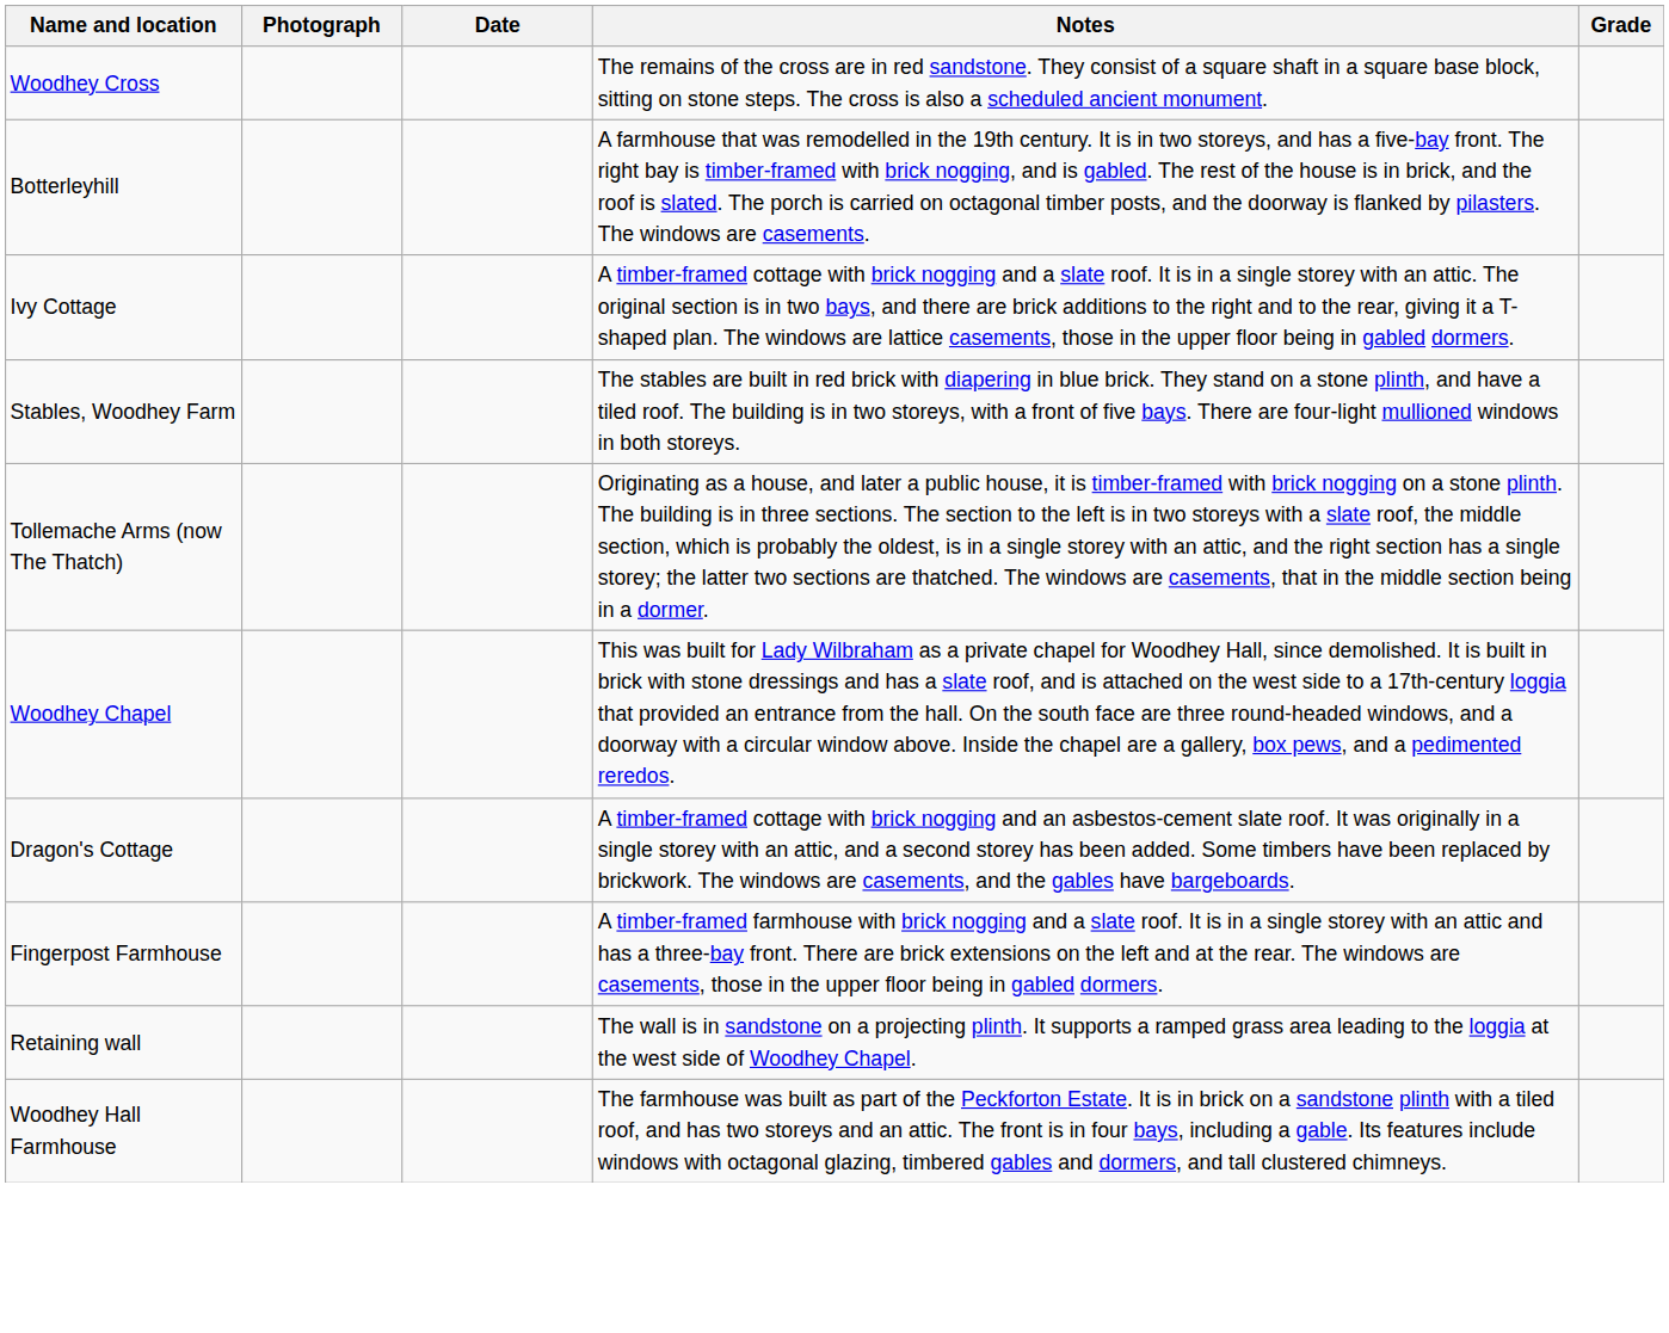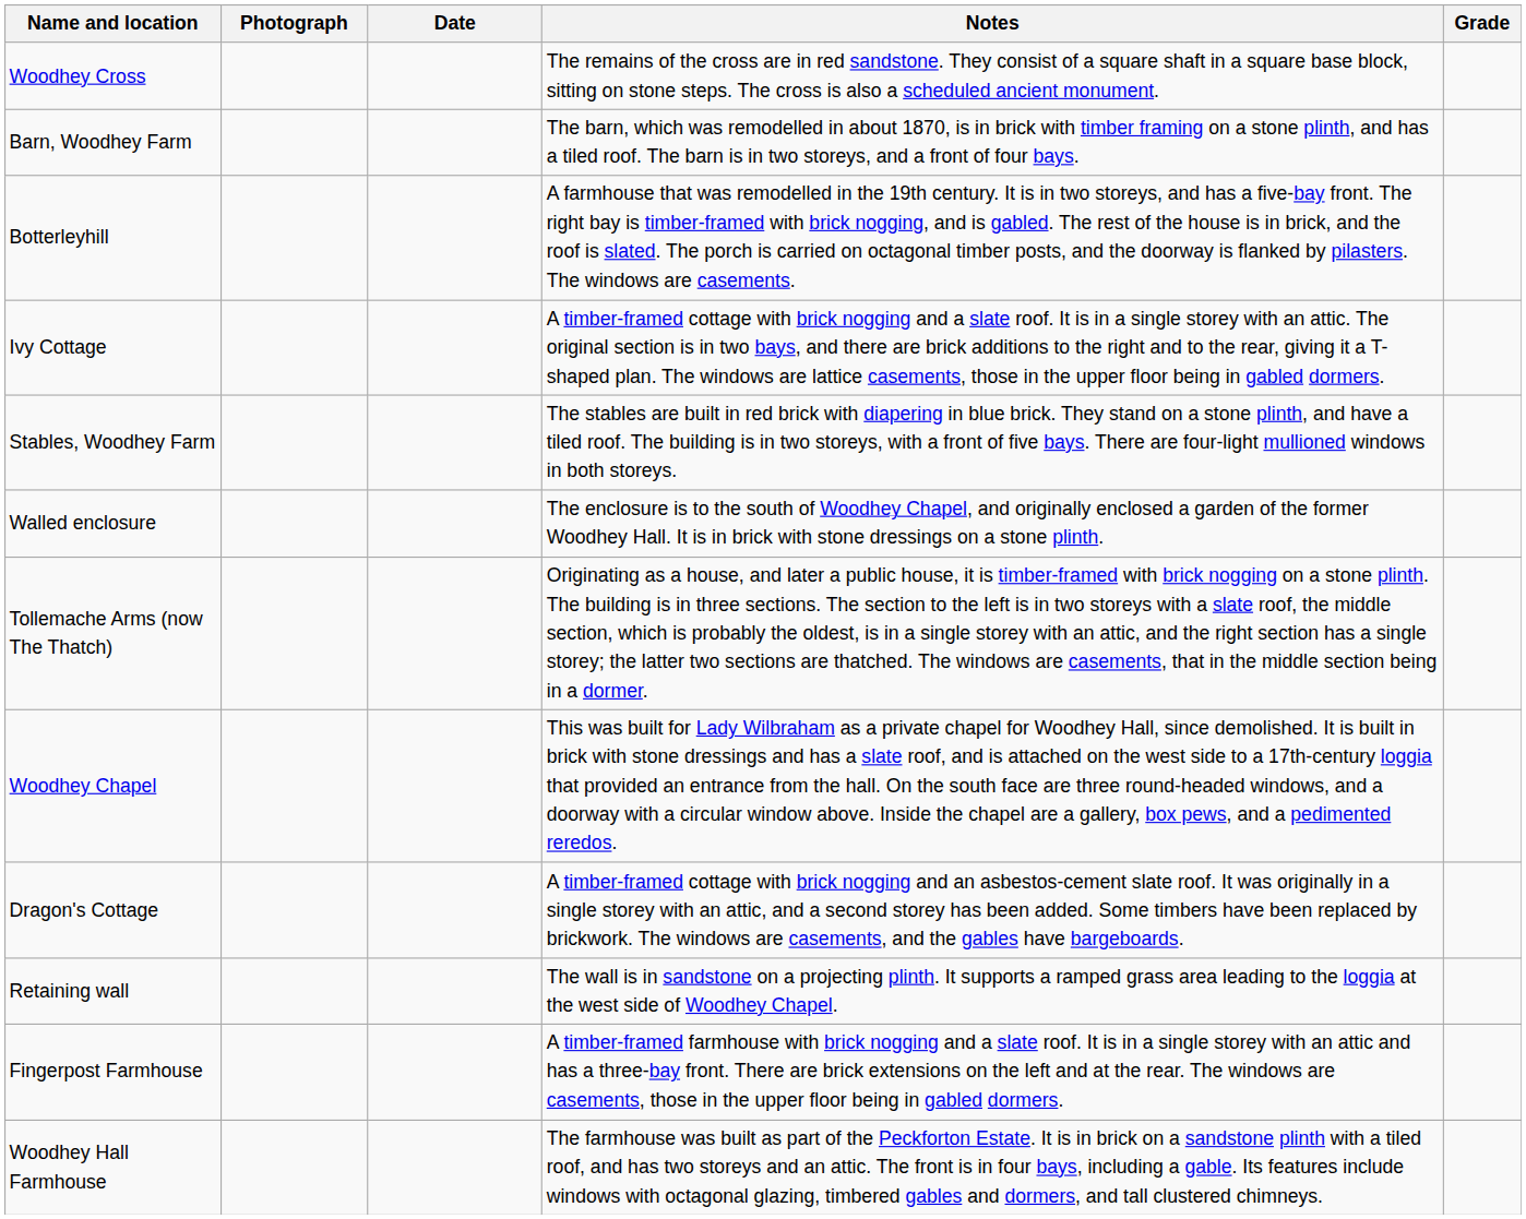+ row: Barn, Woodhey Farm | The barn, which was remodelled in about 1870, is in brick with timber framing on a stone plinth, and has a tiled roof. The barn is in two storeys, and a front of four bays.
+ row: Walled enclosure | The enclosure is to the south of Woodhey Chapel, and originally enclosed a garden of the former Woodhey Hall. It is in brick with stone dressings on a stone plinth.
rows swapped: Fingerpost Farmhouse <-> Retaining wall
